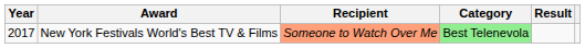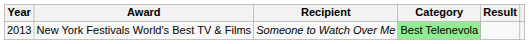New York Festivals World's Best TV & Films | Year: 2017 -> 2013
New York Festivals World's Best TV & Films | Recipient: lightsalmon background -> no background
